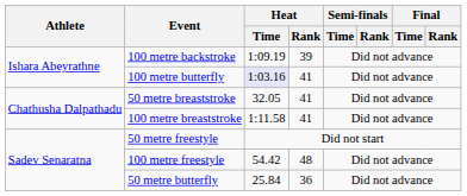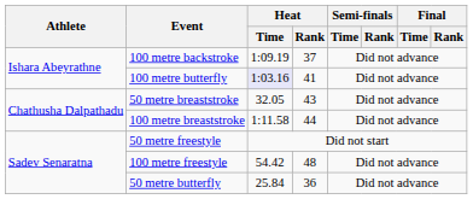100 metre backstroke | Heat / Rank: 39 -> 37
50 metre breaststroke | Heat / Rank: 41 -> 43
100 metre breaststroke | Heat / Rank: 41 -> 44
